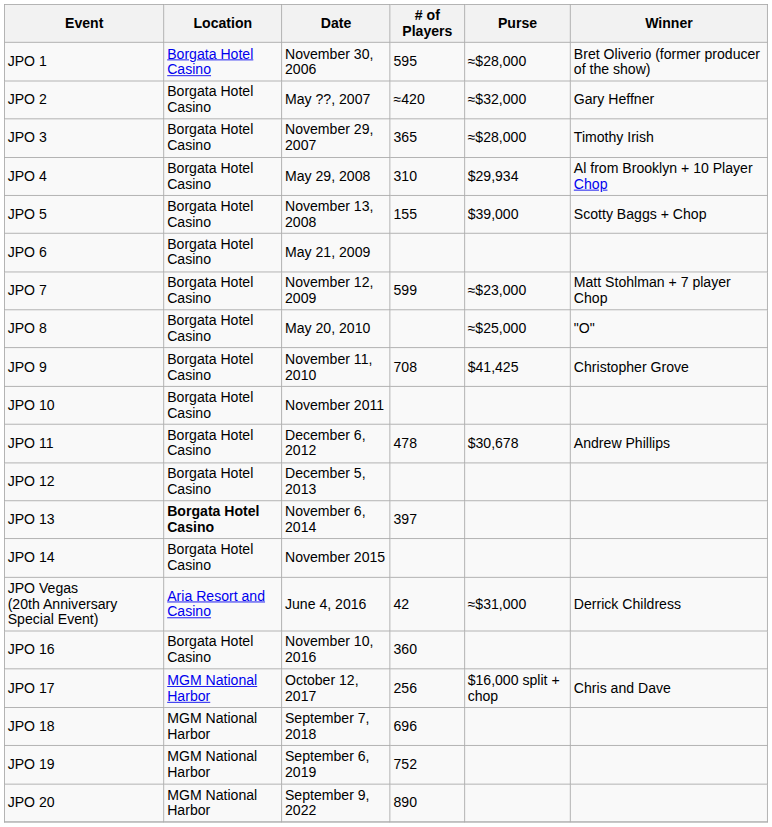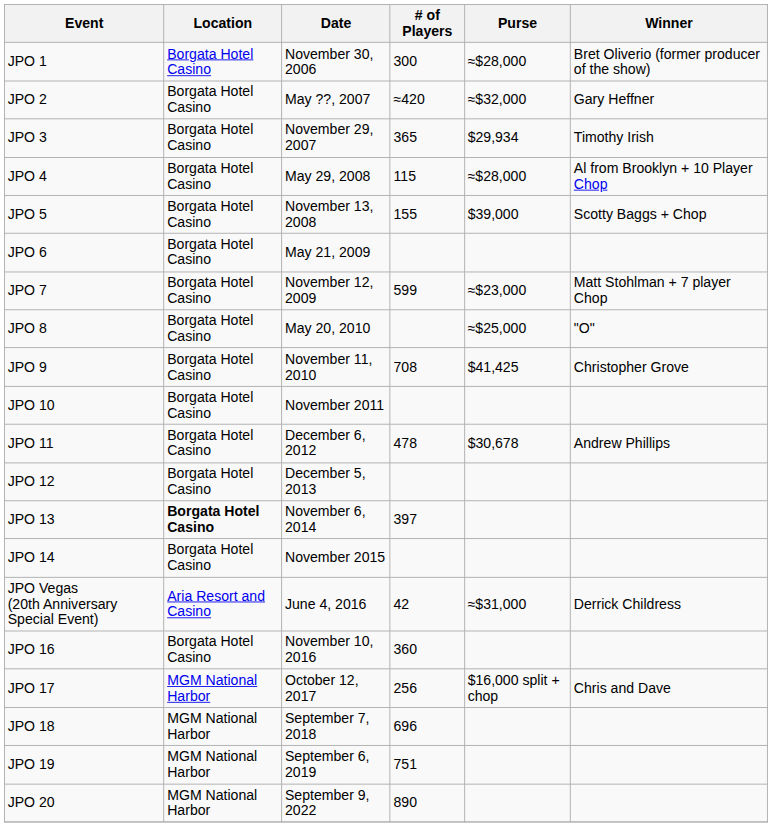JPO 1 | # of Players: 595 -> 300
JPO 3 | Purse: ≈$28,000 -> $29,934
JPO 4 | # of Players: 310 -> 115
JPO 4 | Purse: $29,934 -> ≈$28,000
JPO 19 | # of Players: 752 -> 751
